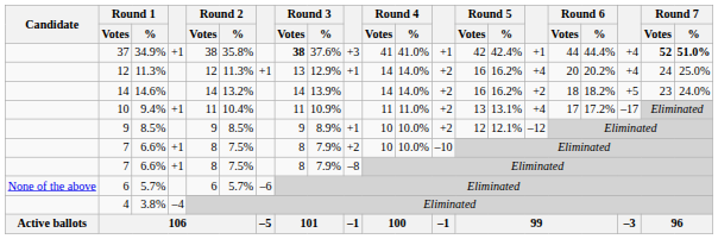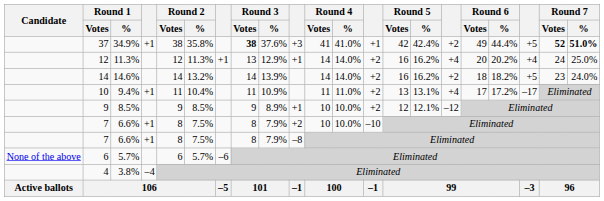37 | column 16: +1 -> +2
37 | Round 6 / Votes: 44 -> 49
37 | column 19: +4 -> +5
